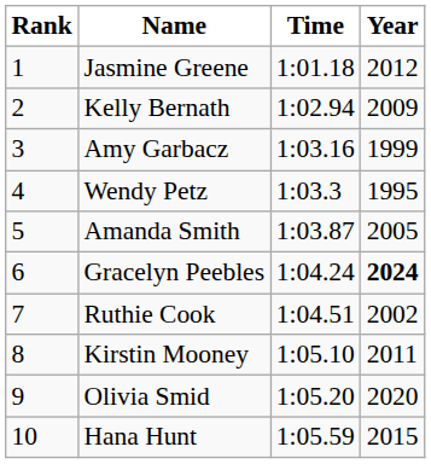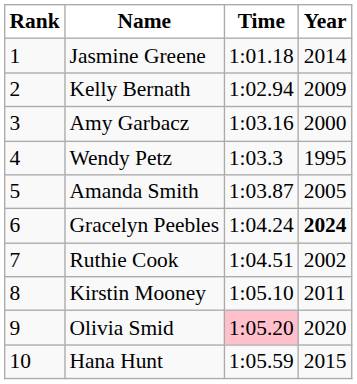Jasmine Greene | Year: 2012 -> 2014
Amy Garbacz | Year: 1999 -> 2000
Olivia Smid | Time: no background -> pink background
